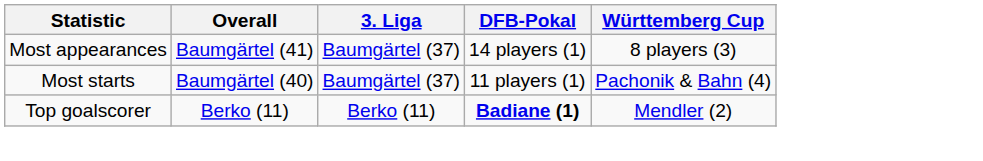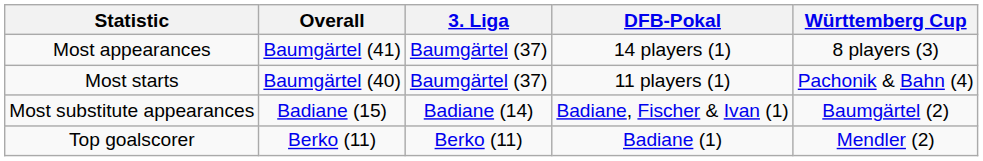+ row: Most substitute appearances | Badiane (15) | Badiane (14) | Badiane, Fischer & Ivan (1) | Baumgärtel (2)
Top goalscorer | DFB-Pokal: bold -> normal
